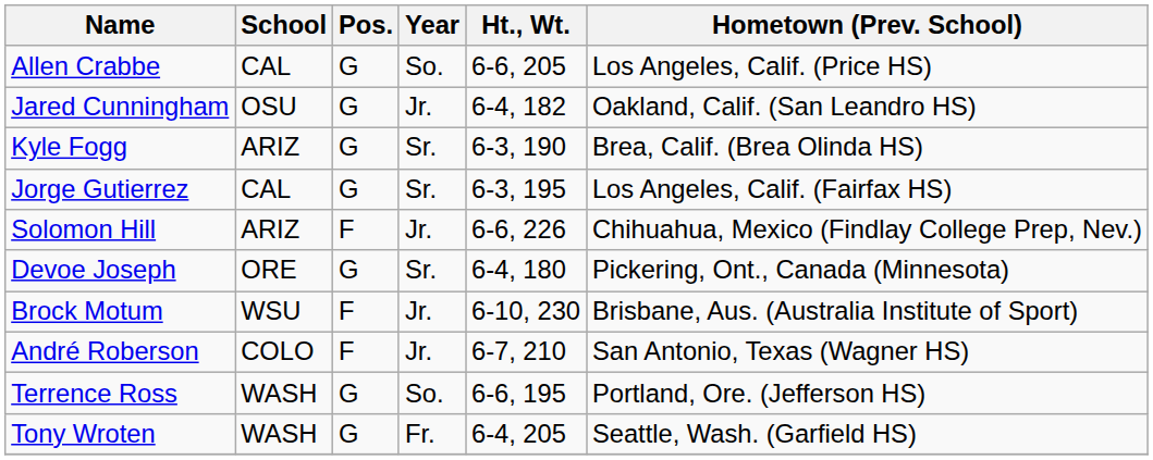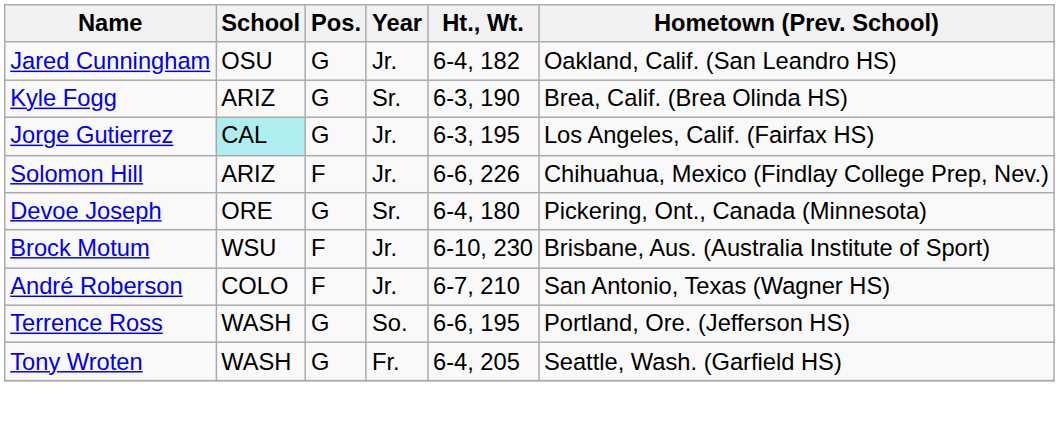- row: Allen Crabbe | CAL | G | So. | 6-6, 205 | Los Angeles, Calif. (Price HS)
Jorge Gutierrez | School: no background -> paleturquoise background
Jorge Gutierrez | Year: Sr. -> Jr.
